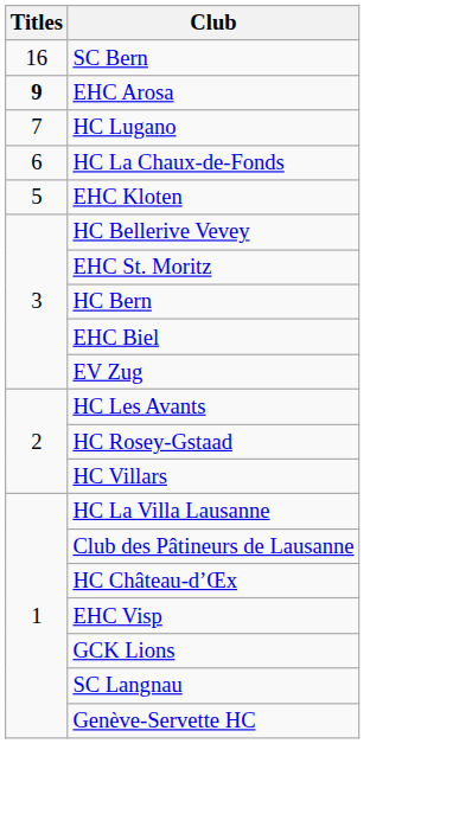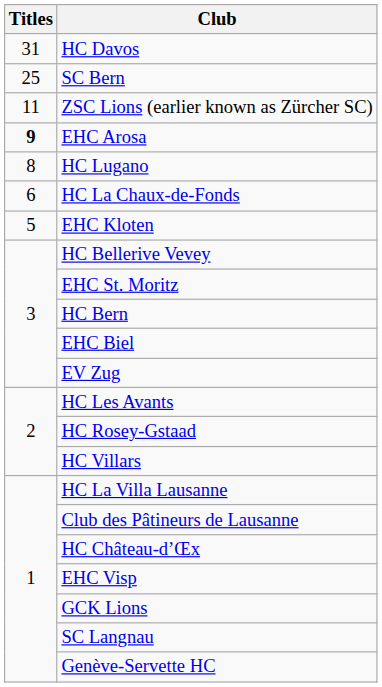+ row: 31 | HC Davos
SC Bern | Titles: 16 -> 25
+ row: 11 | ZSC Lions (earlier known as Zürcher SC)
HC Lugano | Titles: 7 -> 8
